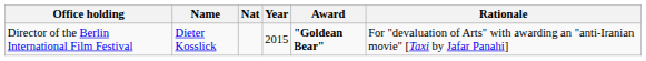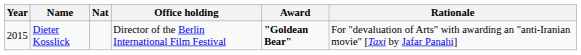columns swapped: Year <-> Office holding
